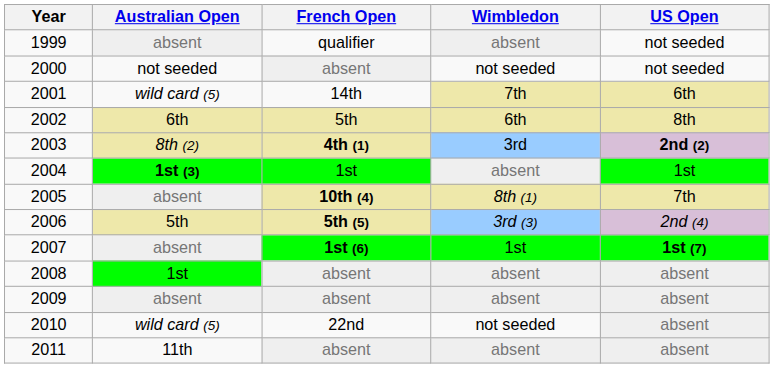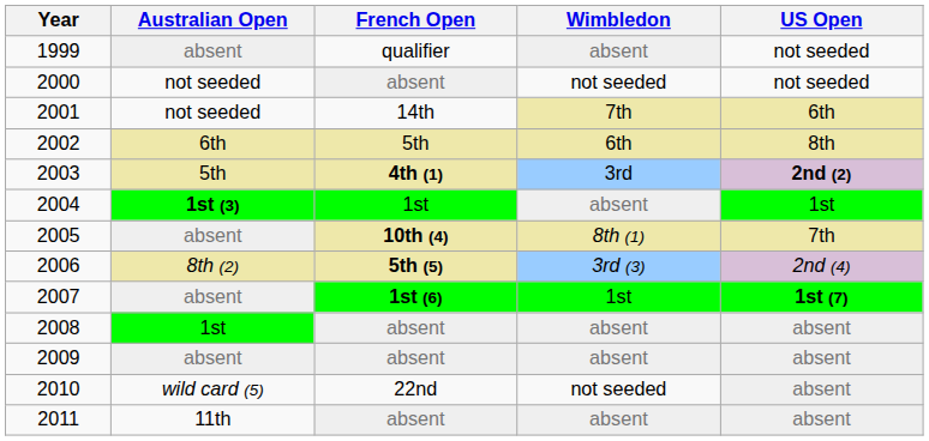2001 | Australian Open: wild card (5) -> not seeded
2003 | Australian Open: 8th (2) -> 5th
2006 | Australian Open: 5th -> 8th (2)
